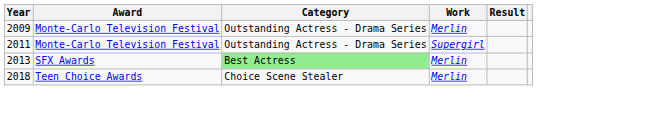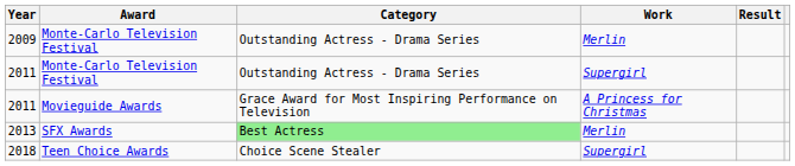+ row: 2011 | Movieguide Awards | Grace Award for Most Inspiring Performance on Television | A Princess for Christmas
2018 | Work: Merlin -> Supergirl
